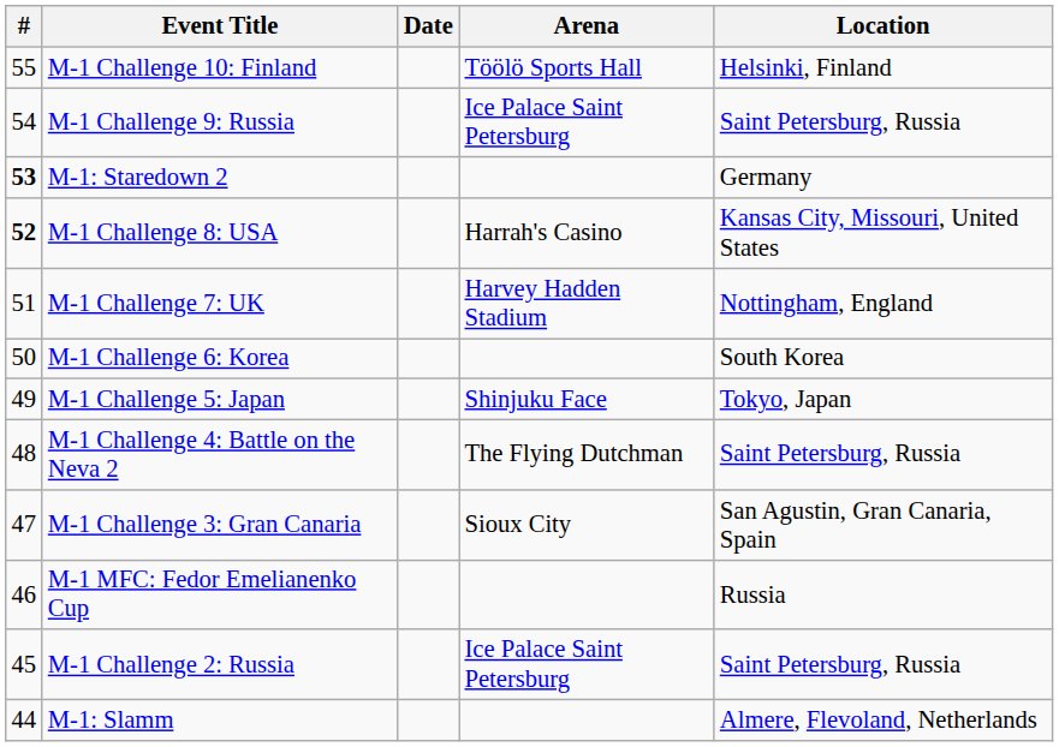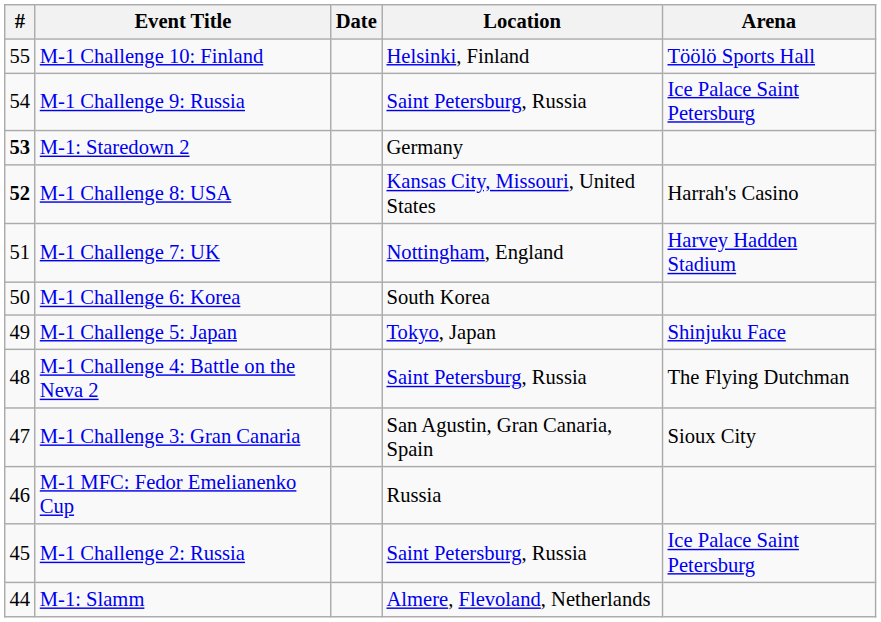columns swapped: Arena <-> Location
